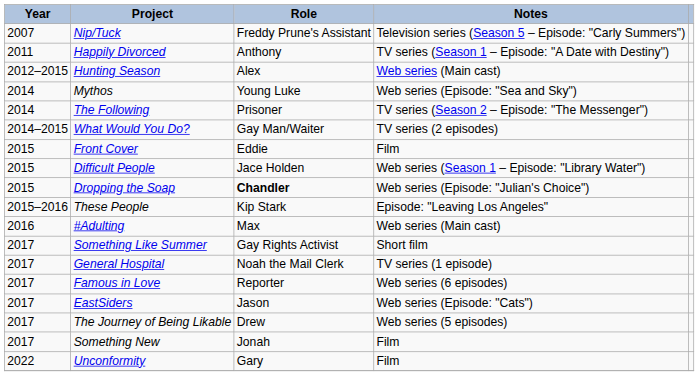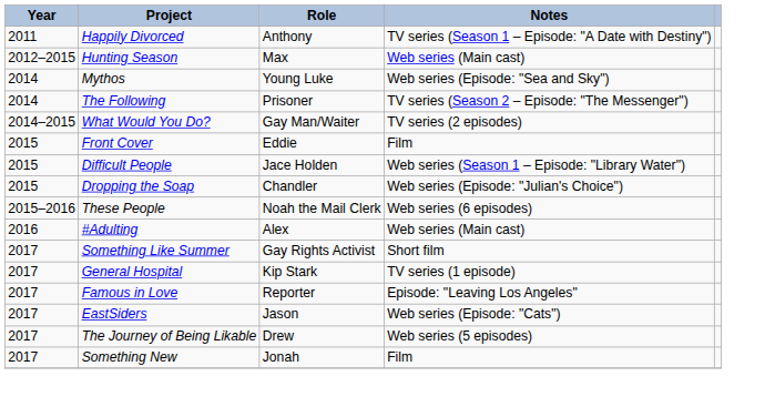- row: 2007 | Nip/Tuck | Freddy Prune's Assistant | Television series (Season 5 – Episode: "Carly Summers")
Hunting Season | Role: Alex -> Max
Dropping the Soap | Role: bold -> normal
These People | Role: Kip Stark -> Noah the Mail Clerk
These People | Notes: Episode: "Leaving Los Angeles" -> Web series (6 episodes)
#Adulting | Role: Max -> Alex
General Hospital | Role: Noah the Mail Clerk -> Kip Stark
Famous in Love | Notes: Web series (6 episodes) -> Episode: "Leaving Los Angeles"
- row: 2022 | Unconformity | Gary | Film
